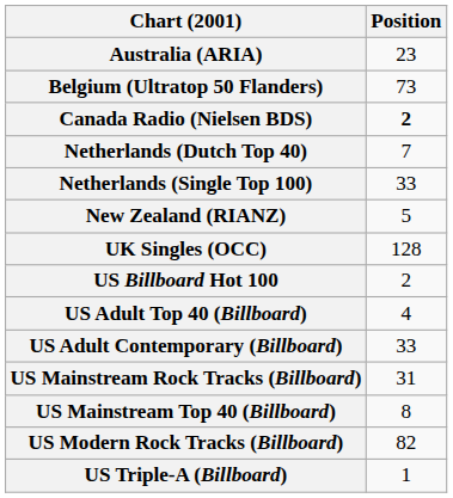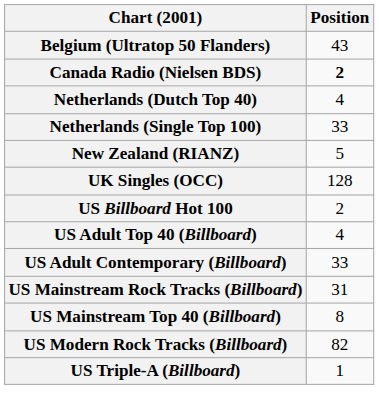- row: Australia (ARIA) | 23
Belgium (Ultratop 50 Flanders) | Position: 73 -> 43
Netherlands (Dutch Top 40) | Position: 7 -> 4
